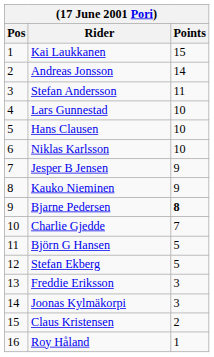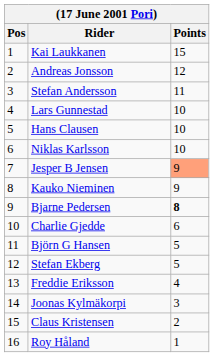Andreas Jonsson | Points: 14 -> 12
Jesper B Jensen | Points: no background -> lightsalmon background
Charlie Gjedde | Points: 7 -> 6
Freddie Eriksson | Points: 3 -> 4
